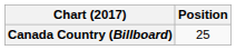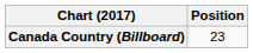Canada Country (Billboard) | Position: 25 -> 23
